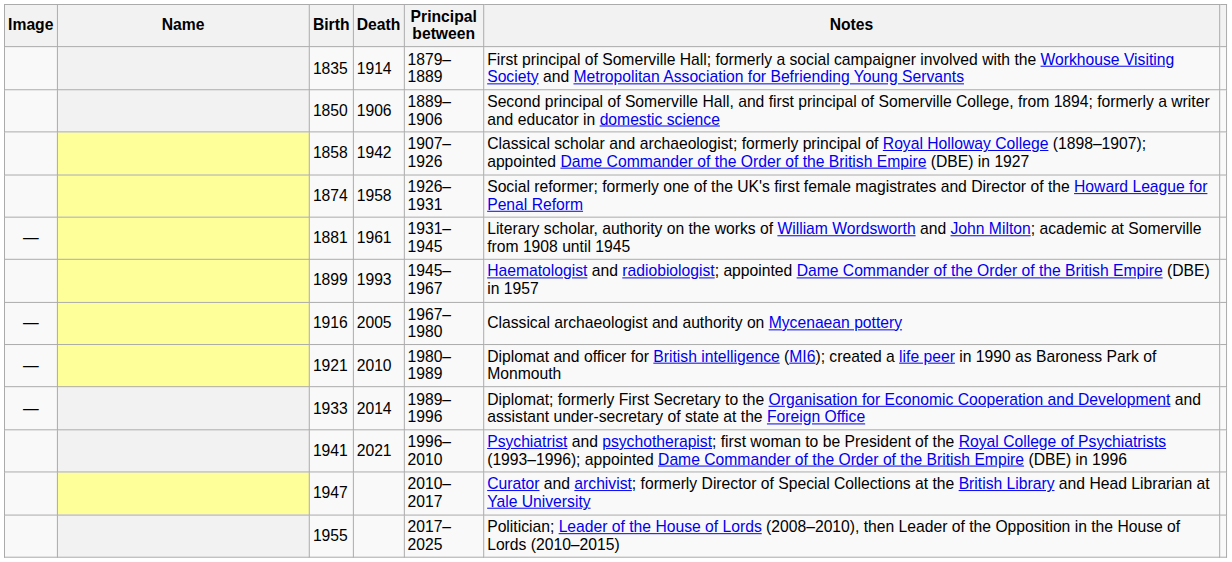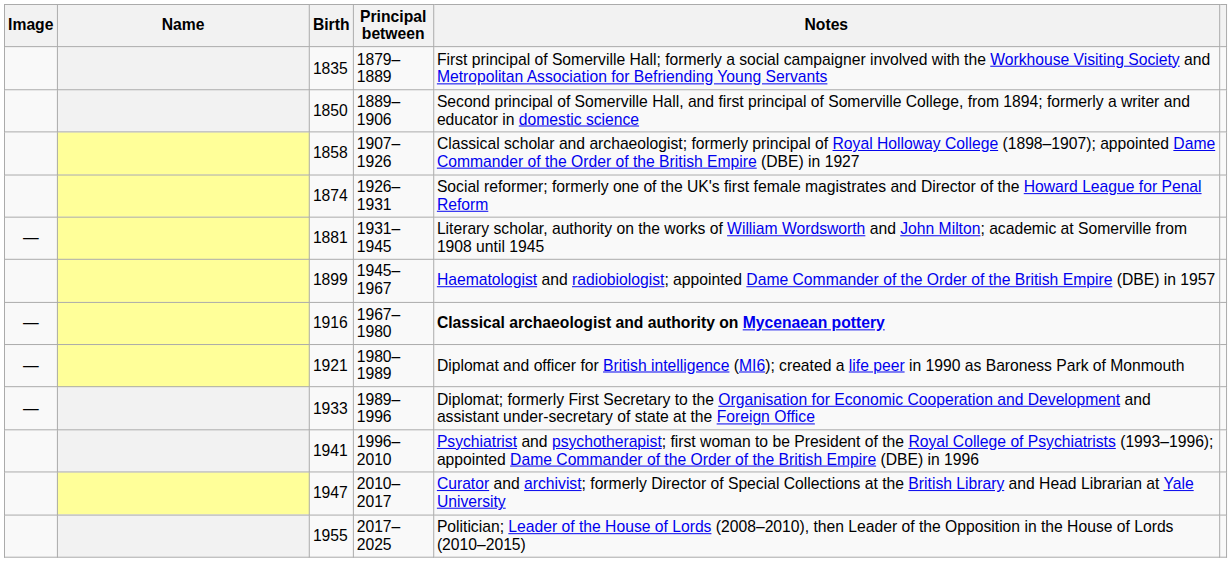- column: Death | 1914 | 1906 | 1942 | 1958 | 1961 | 1993 | 2005 | 2010 | 2014 | 2021
1916 | Notes: normal -> bold
